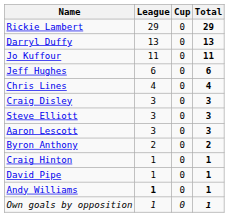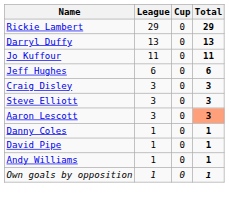- row: Chris Lines | 4 | 0 | 4
Aaron Lescott | Total: no background -> lightsalmon background
- row: Byron Anthony | 2 | 0 | 2
+ row: Danny Coles | 1 | 0 | 1
- row: Craig Hinton | 1 | 0 | 1
Andy Williams | League: bold -> normal
